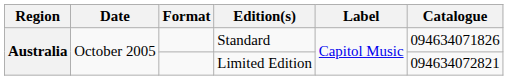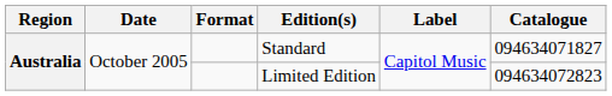Standard | Catalogue: 094634071826 -> 094634071827
Limited Edition | Catalogue: 094634072821 -> 094634072823
